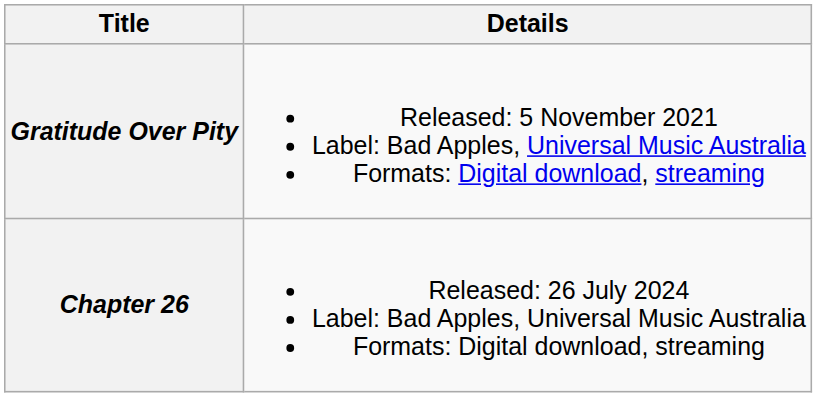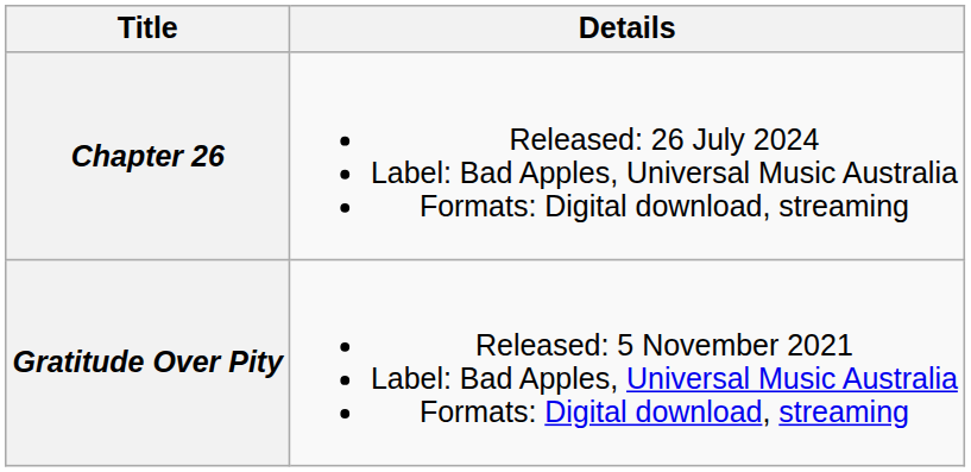rows swapped: Gratitude Over Pity <-> Chapter 26
